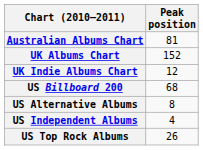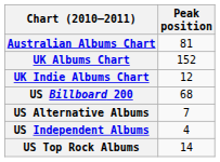US Alternative Albums | Peak position: 8 -> 7
US Top Rock Albums | Peak position: 26 -> 14
